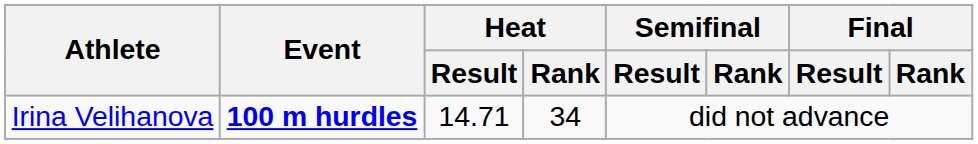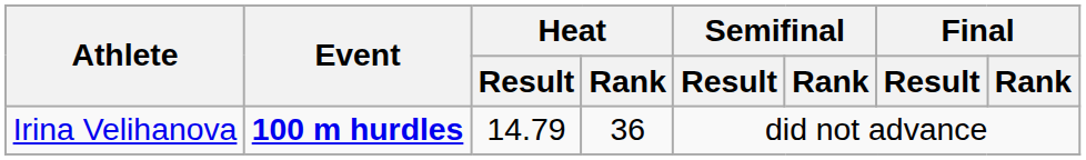Irina Velihanova | Heat / Result: 14.71 -> 14.79
Irina Velihanova | Heat / Rank: 34 -> 36
